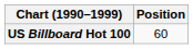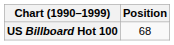US Billboard Hot 100 | Position: 60 -> 68
